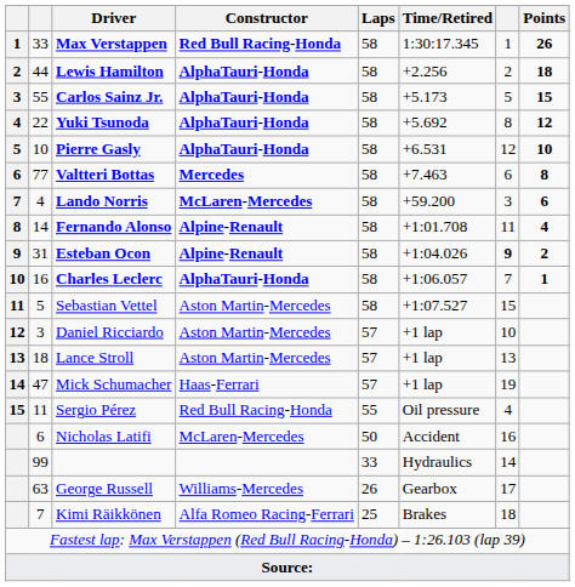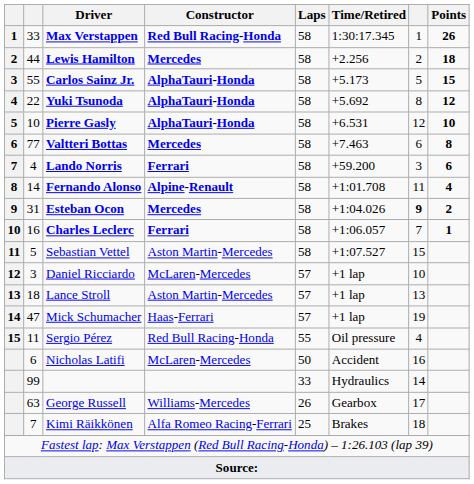Lewis Hamilton | Constructor: AlphaTauri-Honda -> Mercedes
Lando Norris | Constructor: McLaren-Mercedes -> Ferrari
Esteban Ocon | Constructor: Alpine-Renault -> Mercedes
Charles Leclerc | Constructor: AlphaTauri-Honda -> Ferrari
Daniel Ricciardo | Constructor: Aston Martin-Mercedes -> McLaren-Mercedes
